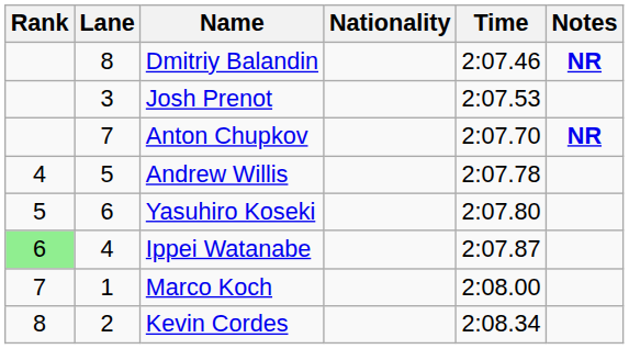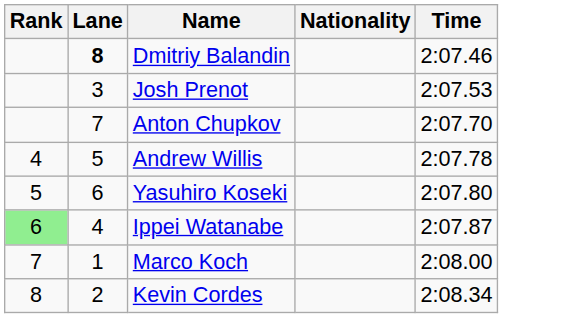- column: Notes | NR | NR
Dmitriy Balandin | Lane: normal -> bold
